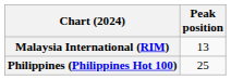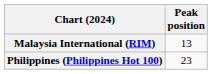Philippines (Philippines Hot 100) | Peak position: 25 -> 23
